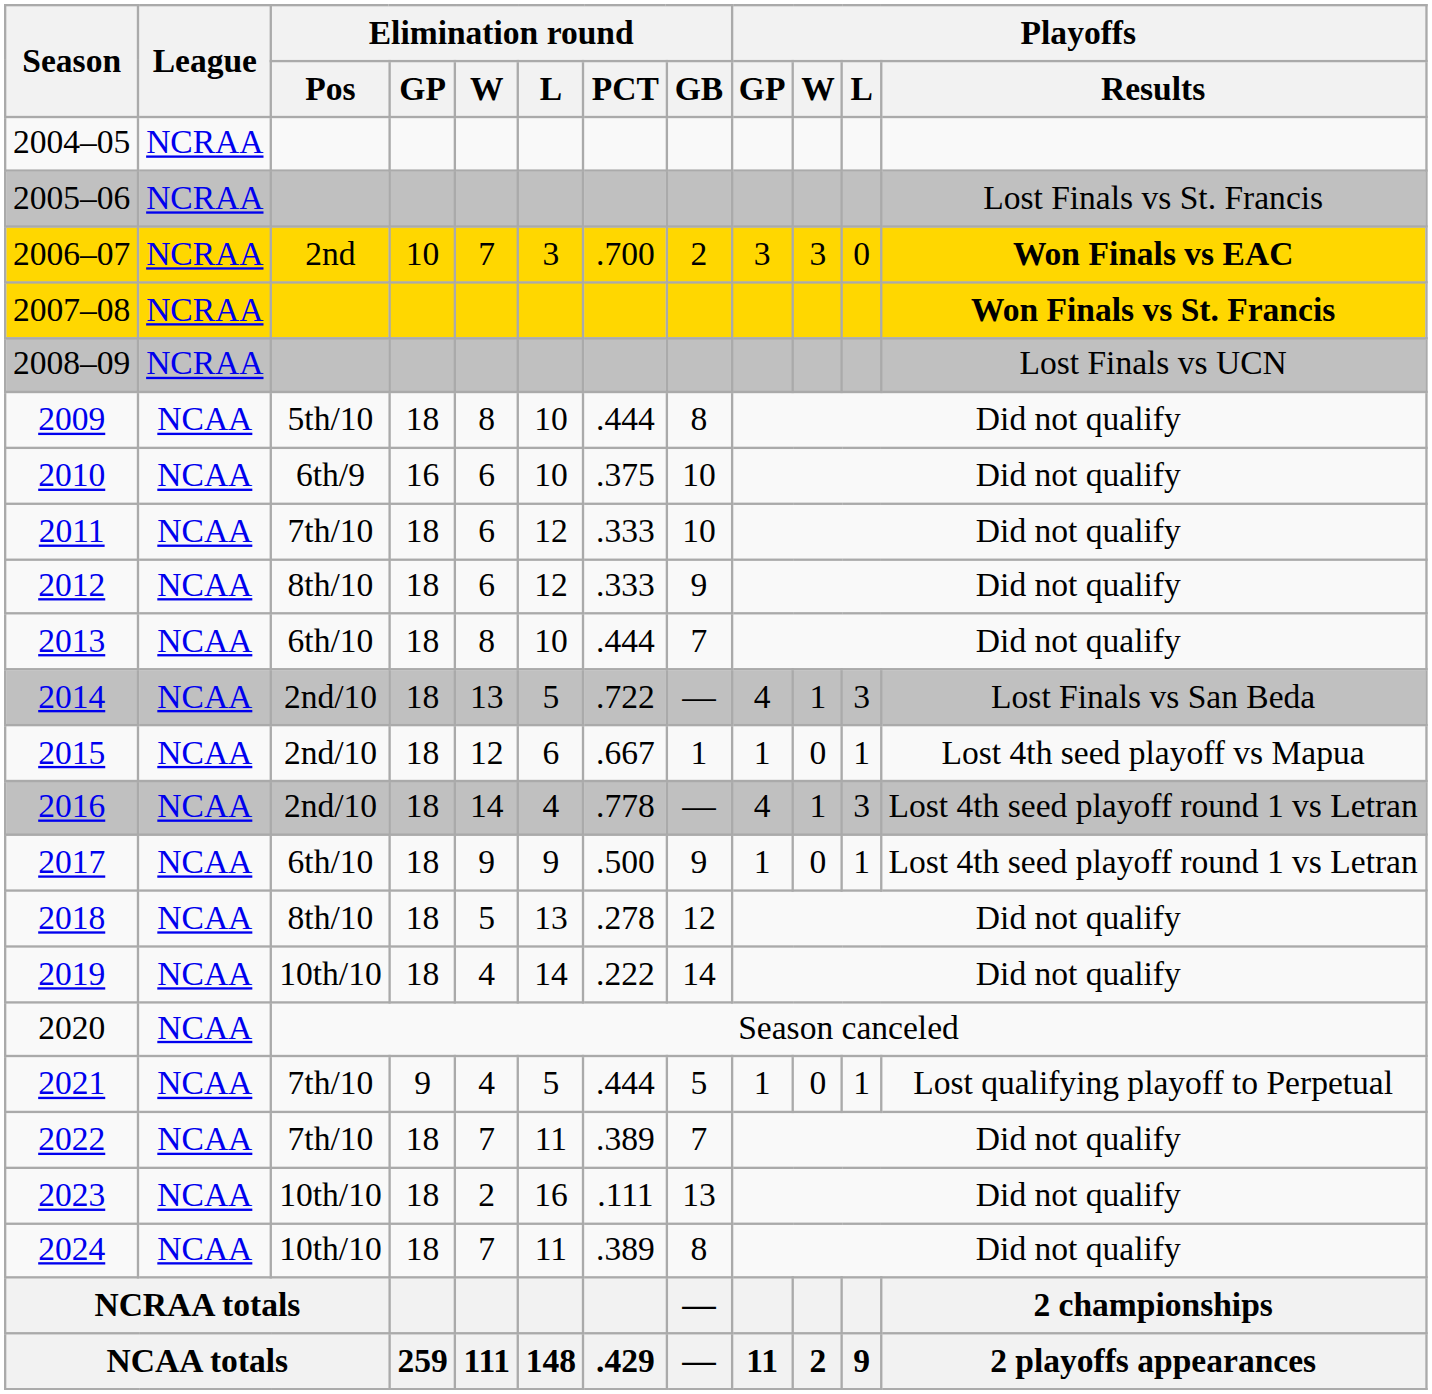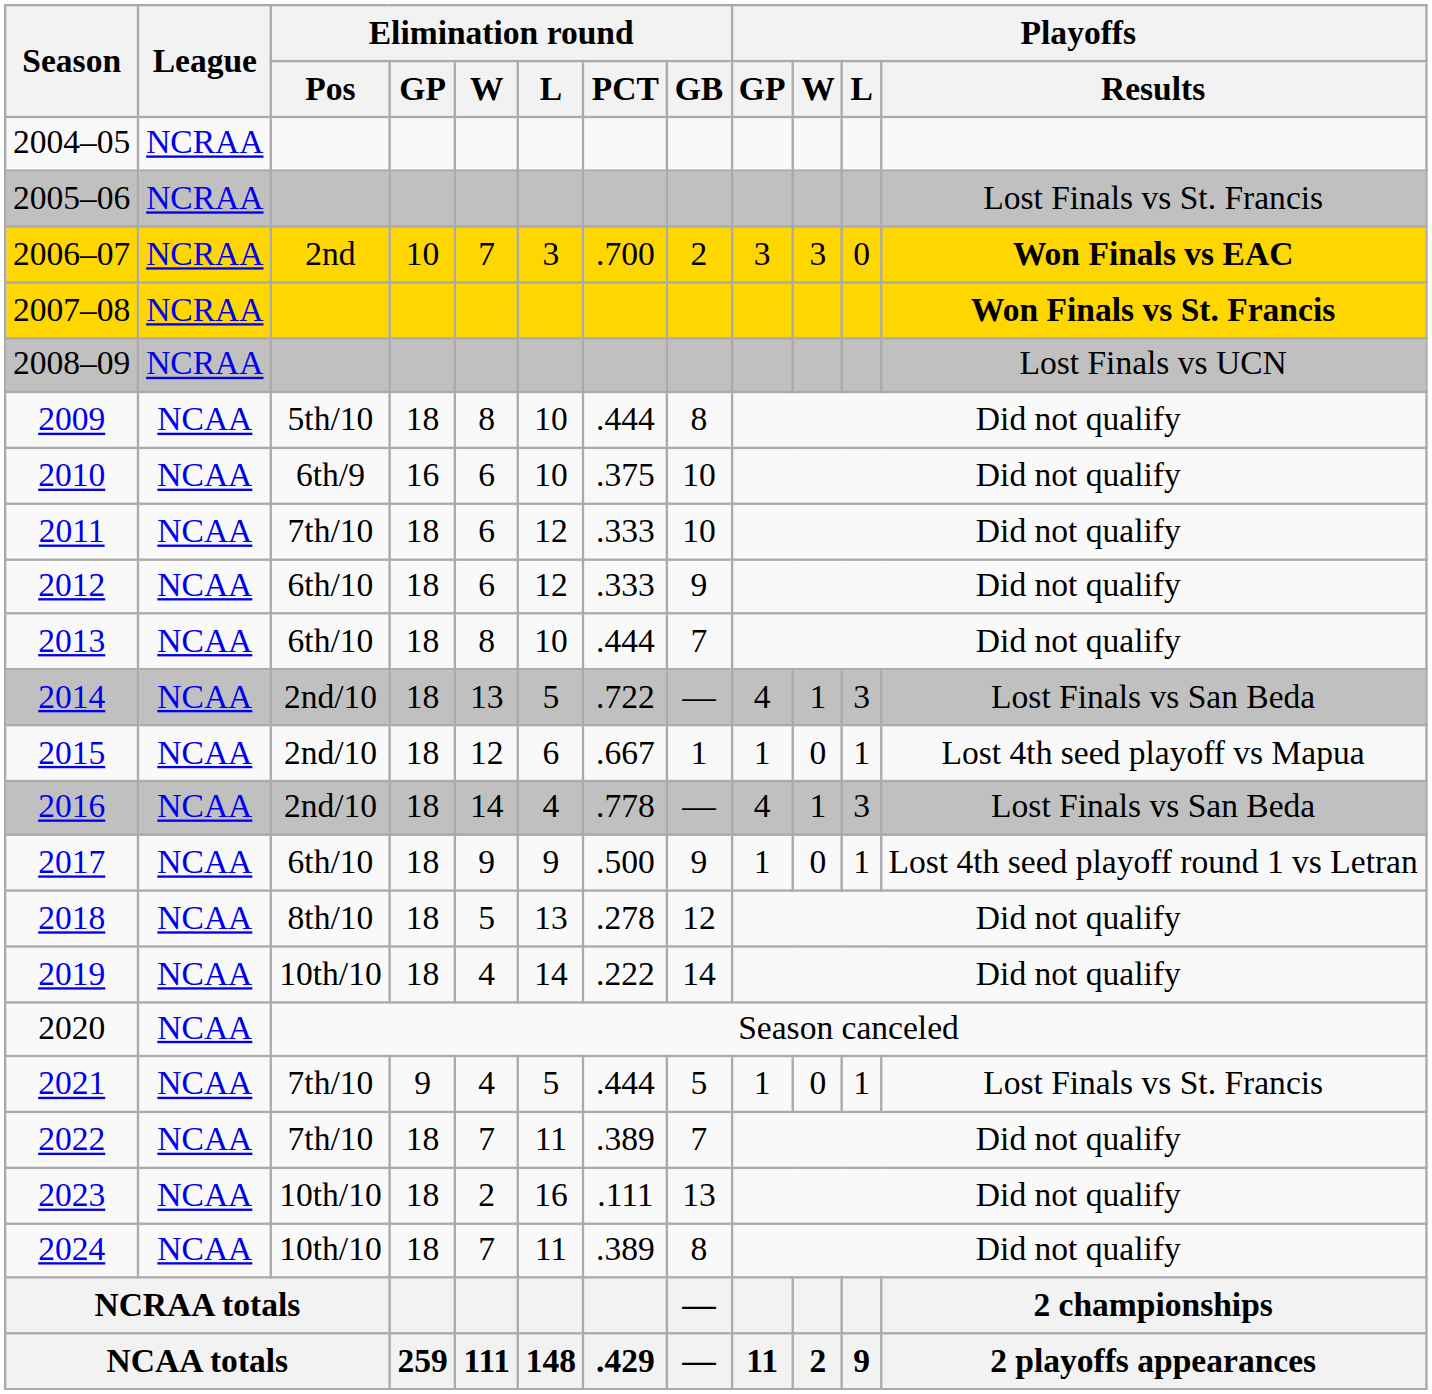2012 | Elimination round / Pos: 8th/10 -> 6th/10
2016 | Playoffs / Results: Lost 4th seed playoff round 1 vs Letran -> Lost Finals vs San Beda
2021 | Playoffs / Results: Lost qualifying playoff to Perpetual -> Lost Finals vs St. Francis
